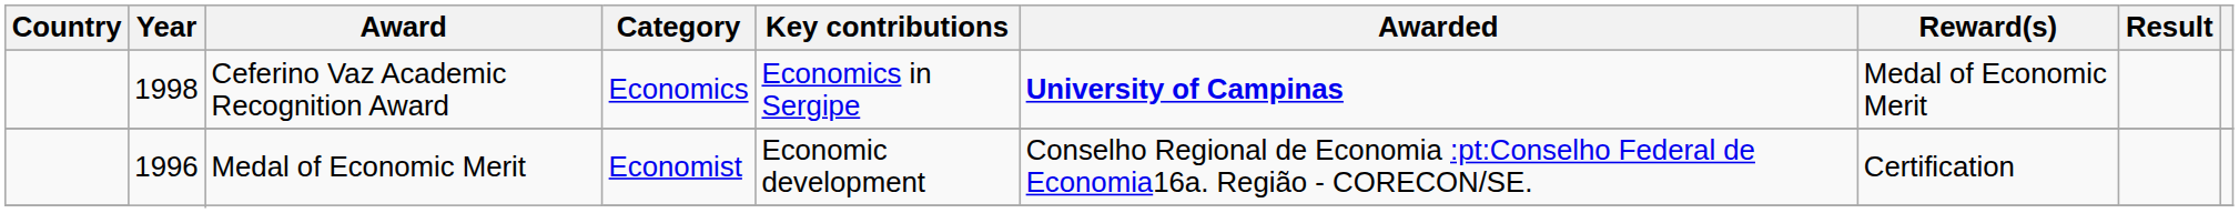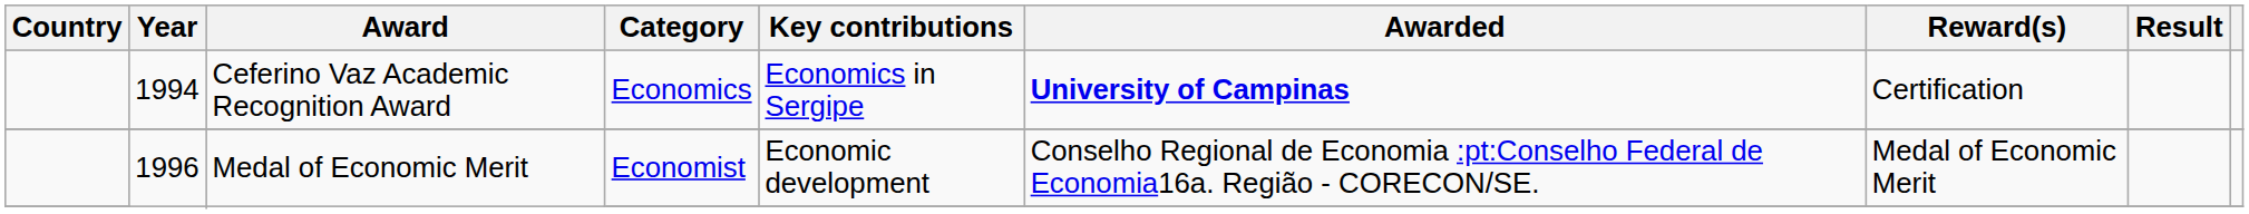Ceferino Vaz Academic Recognition Award | Year: 1998 -> 1994
Ceferino Vaz Academic Recognition Award | Reward(s): Medal of Economic Merit -> Certification
Medal of Economic Merit / Economist | Reward(s): Certification -> Medal of Economic Merit
